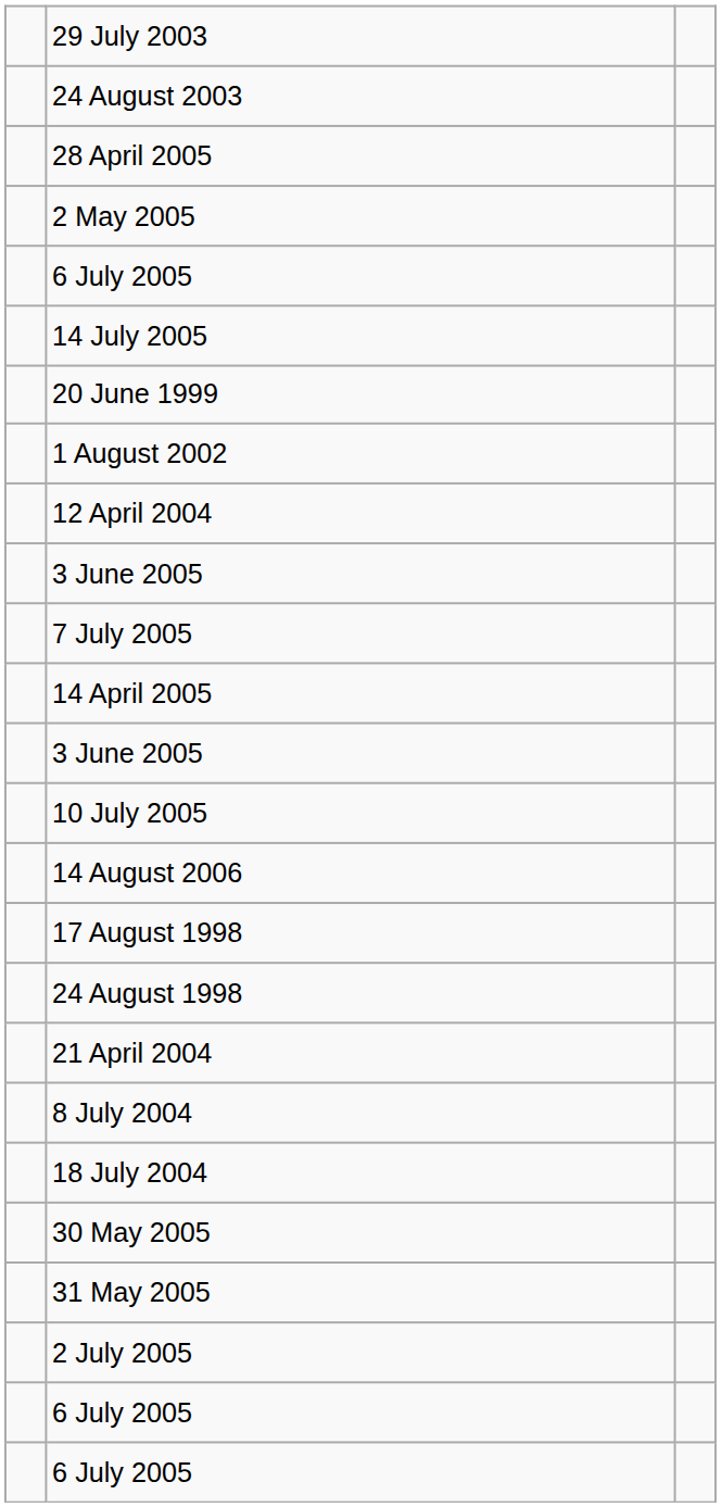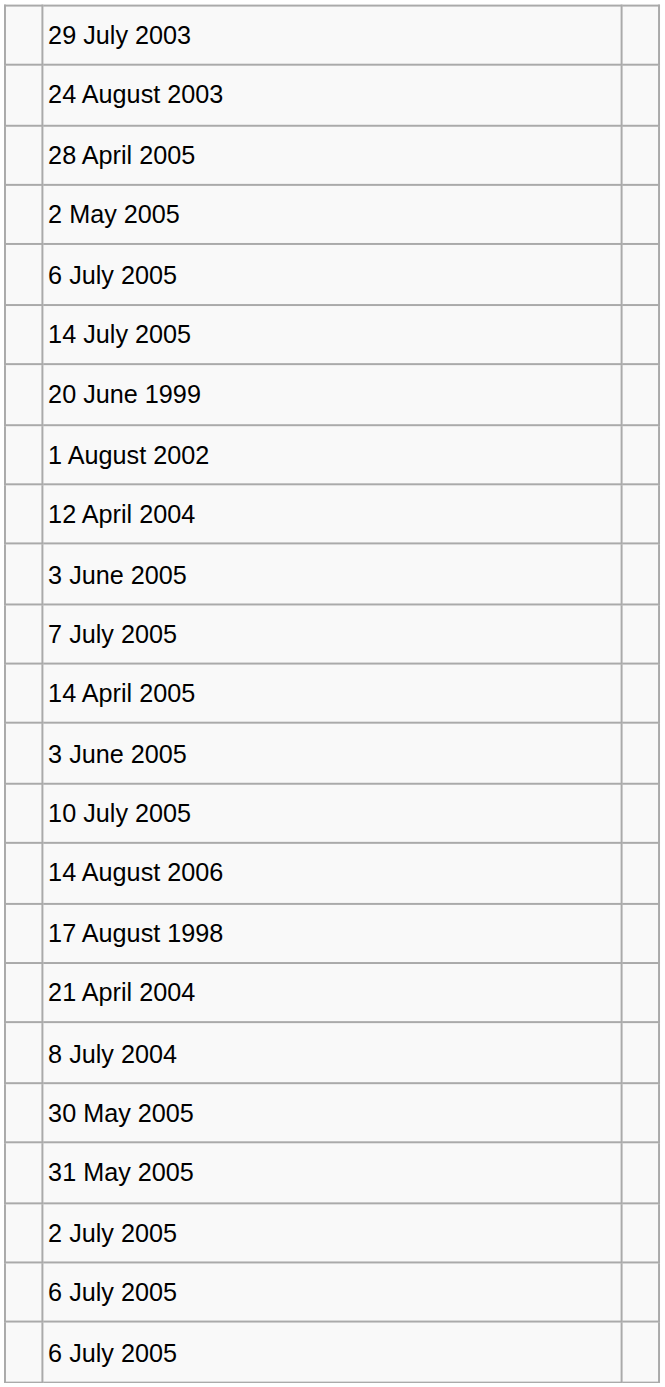- row: 24 August 1998
- row: 18 July 2004
